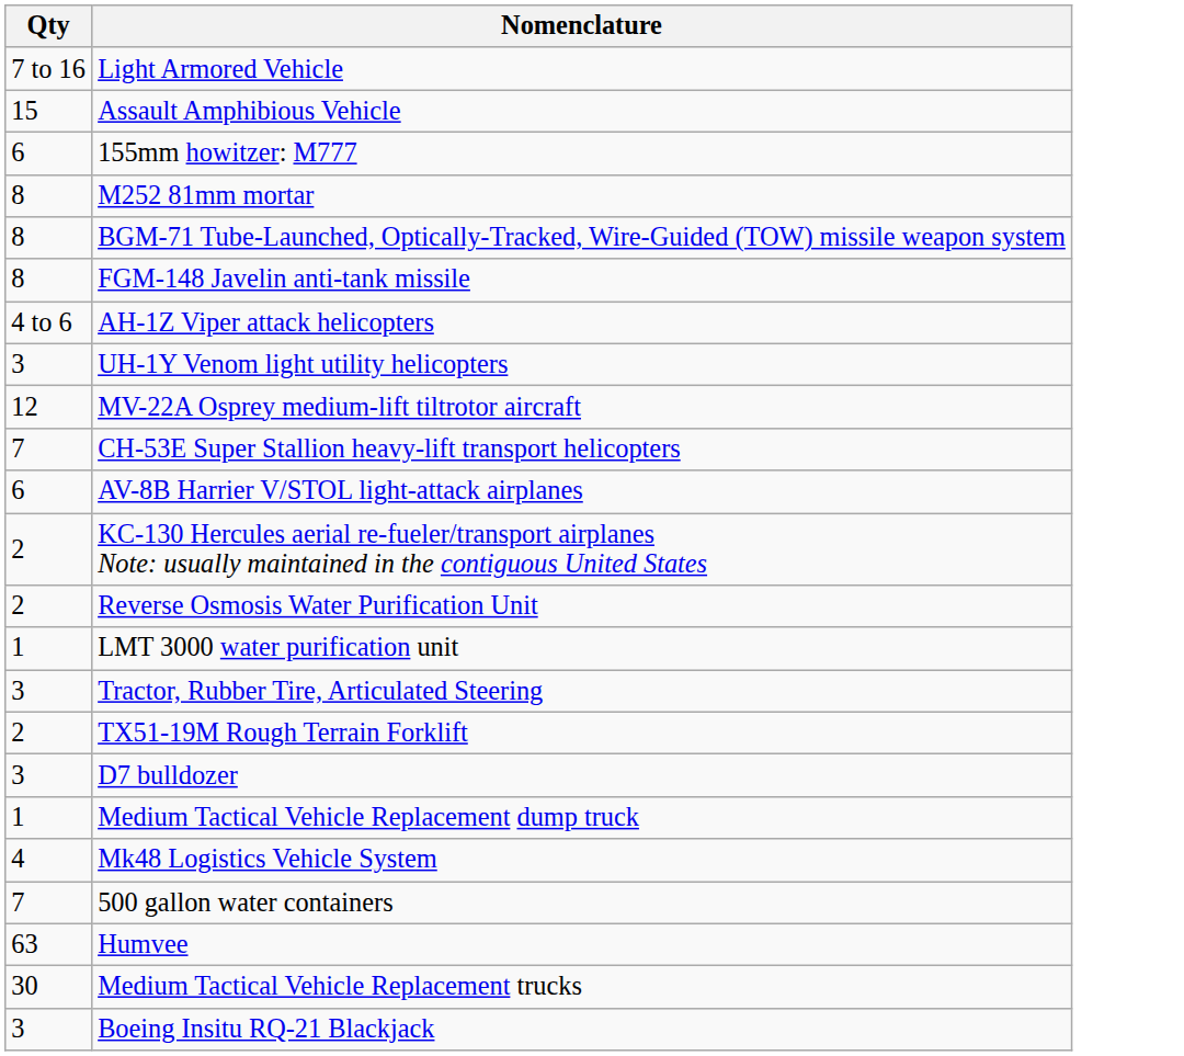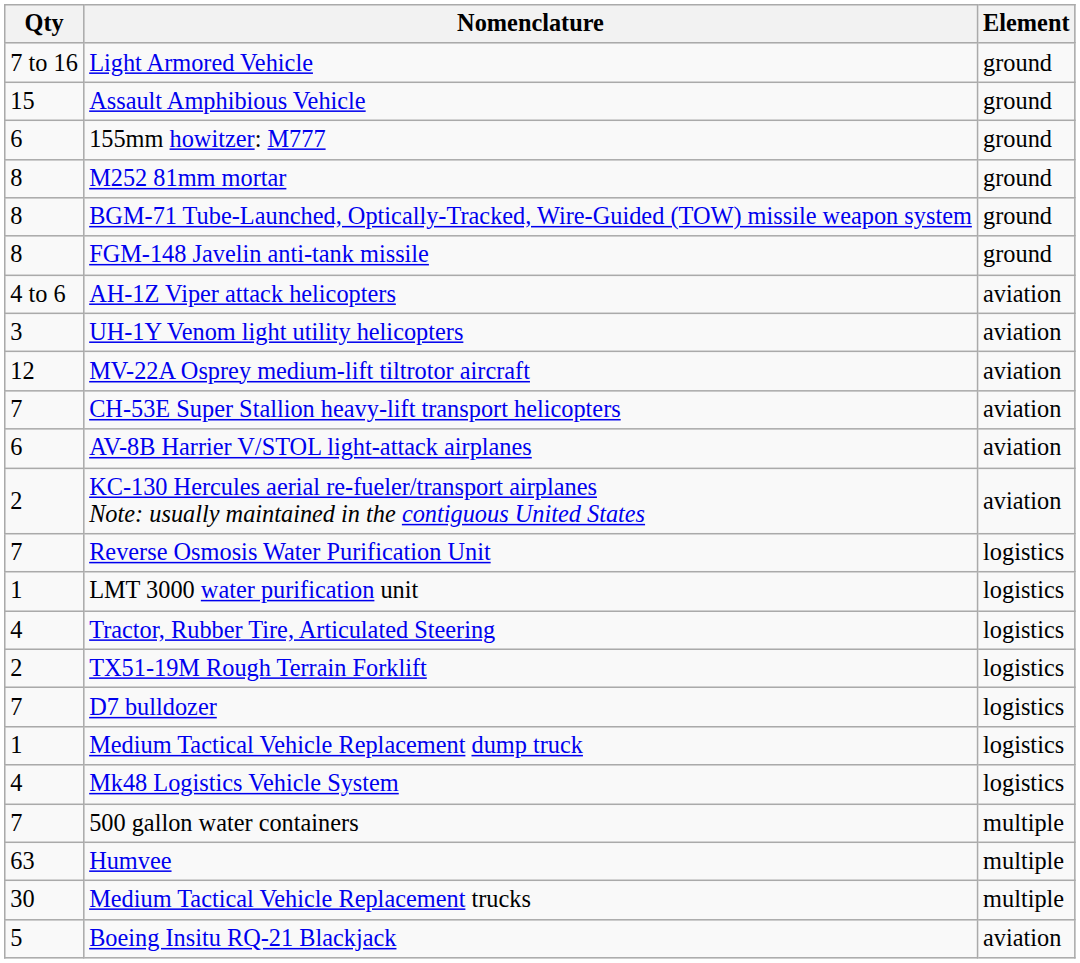+ column: Element | ground | ground | ground | ground | ground | ground | aviation | aviation | aviation | aviation | aviation | aviation | logistics | logistics | logistics | logistics | logistics | logistics | logistics | multiple | multiple | multiple | aviation
Reverse Osmosis Water Purification Unit | Qty: 2 -> 7
Tractor, Rubber Tire, Articulated Steering | Qty: 3 -> 4
D7 bulldozer | Qty: 3 -> 7
Boeing Insitu RQ-21 Blackjack | Qty: 3 -> 5
